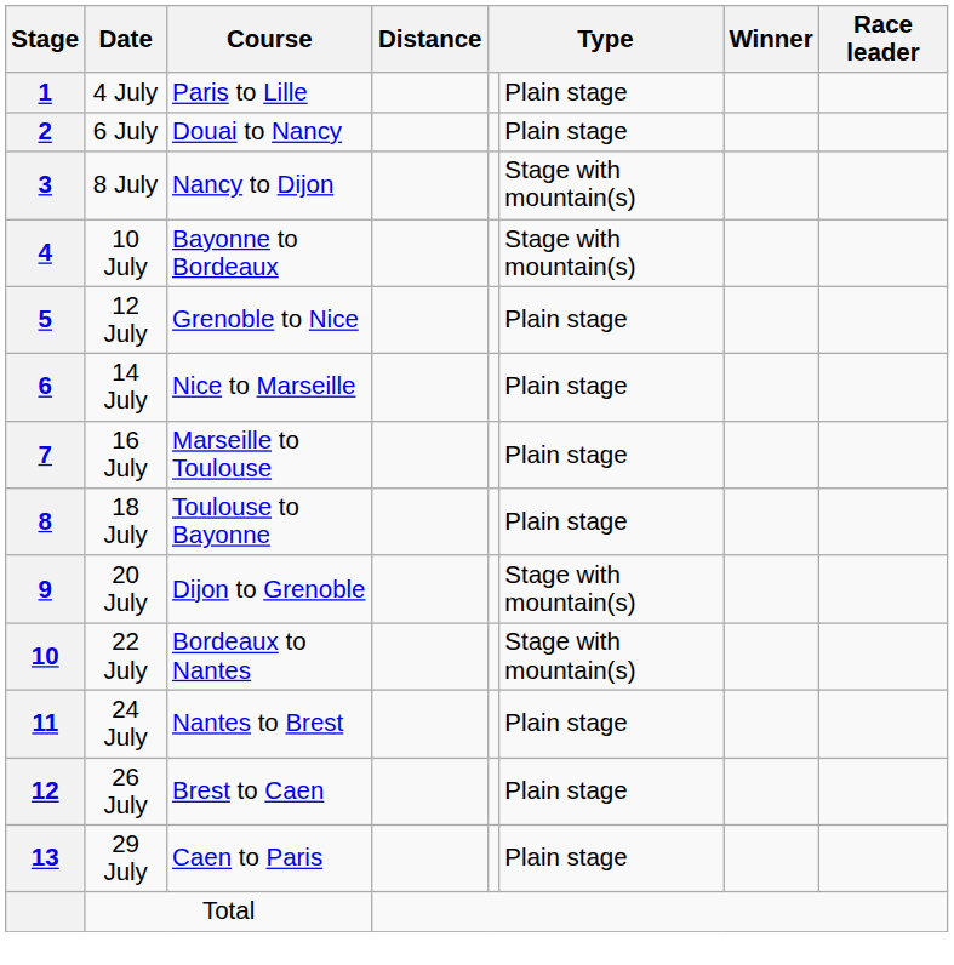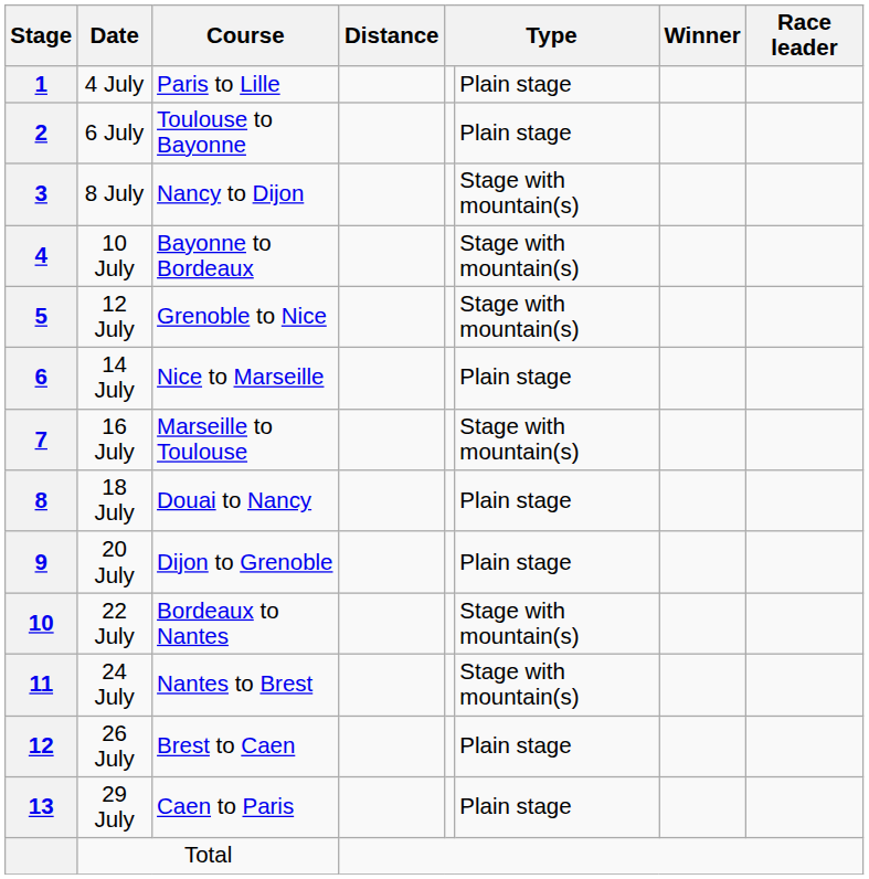6 July | Course: Douai to Nancy -> Toulouse to Bayonne
12 July | column 6: Plain stage -> Stage with mountain(s)
16 July | column 6: Plain stage -> Stage with mountain(s)
18 July | Course: Toulouse to Bayonne -> Douai to Nancy
20 July | column 6: Stage with mountain(s) -> Plain stage
24 July | column 6: Plain stage -> Stage with mountain(s)
